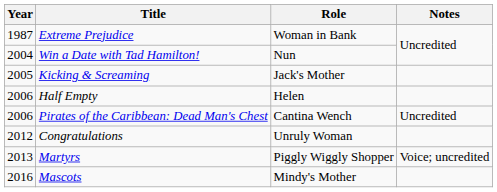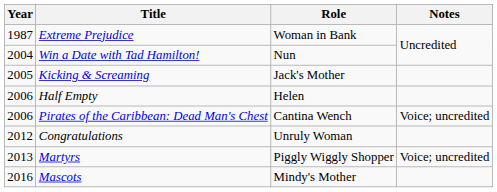Pirates of the Caribbean: Dead Man's Chest | Notes: Uncredited -> Voice; uncredited
